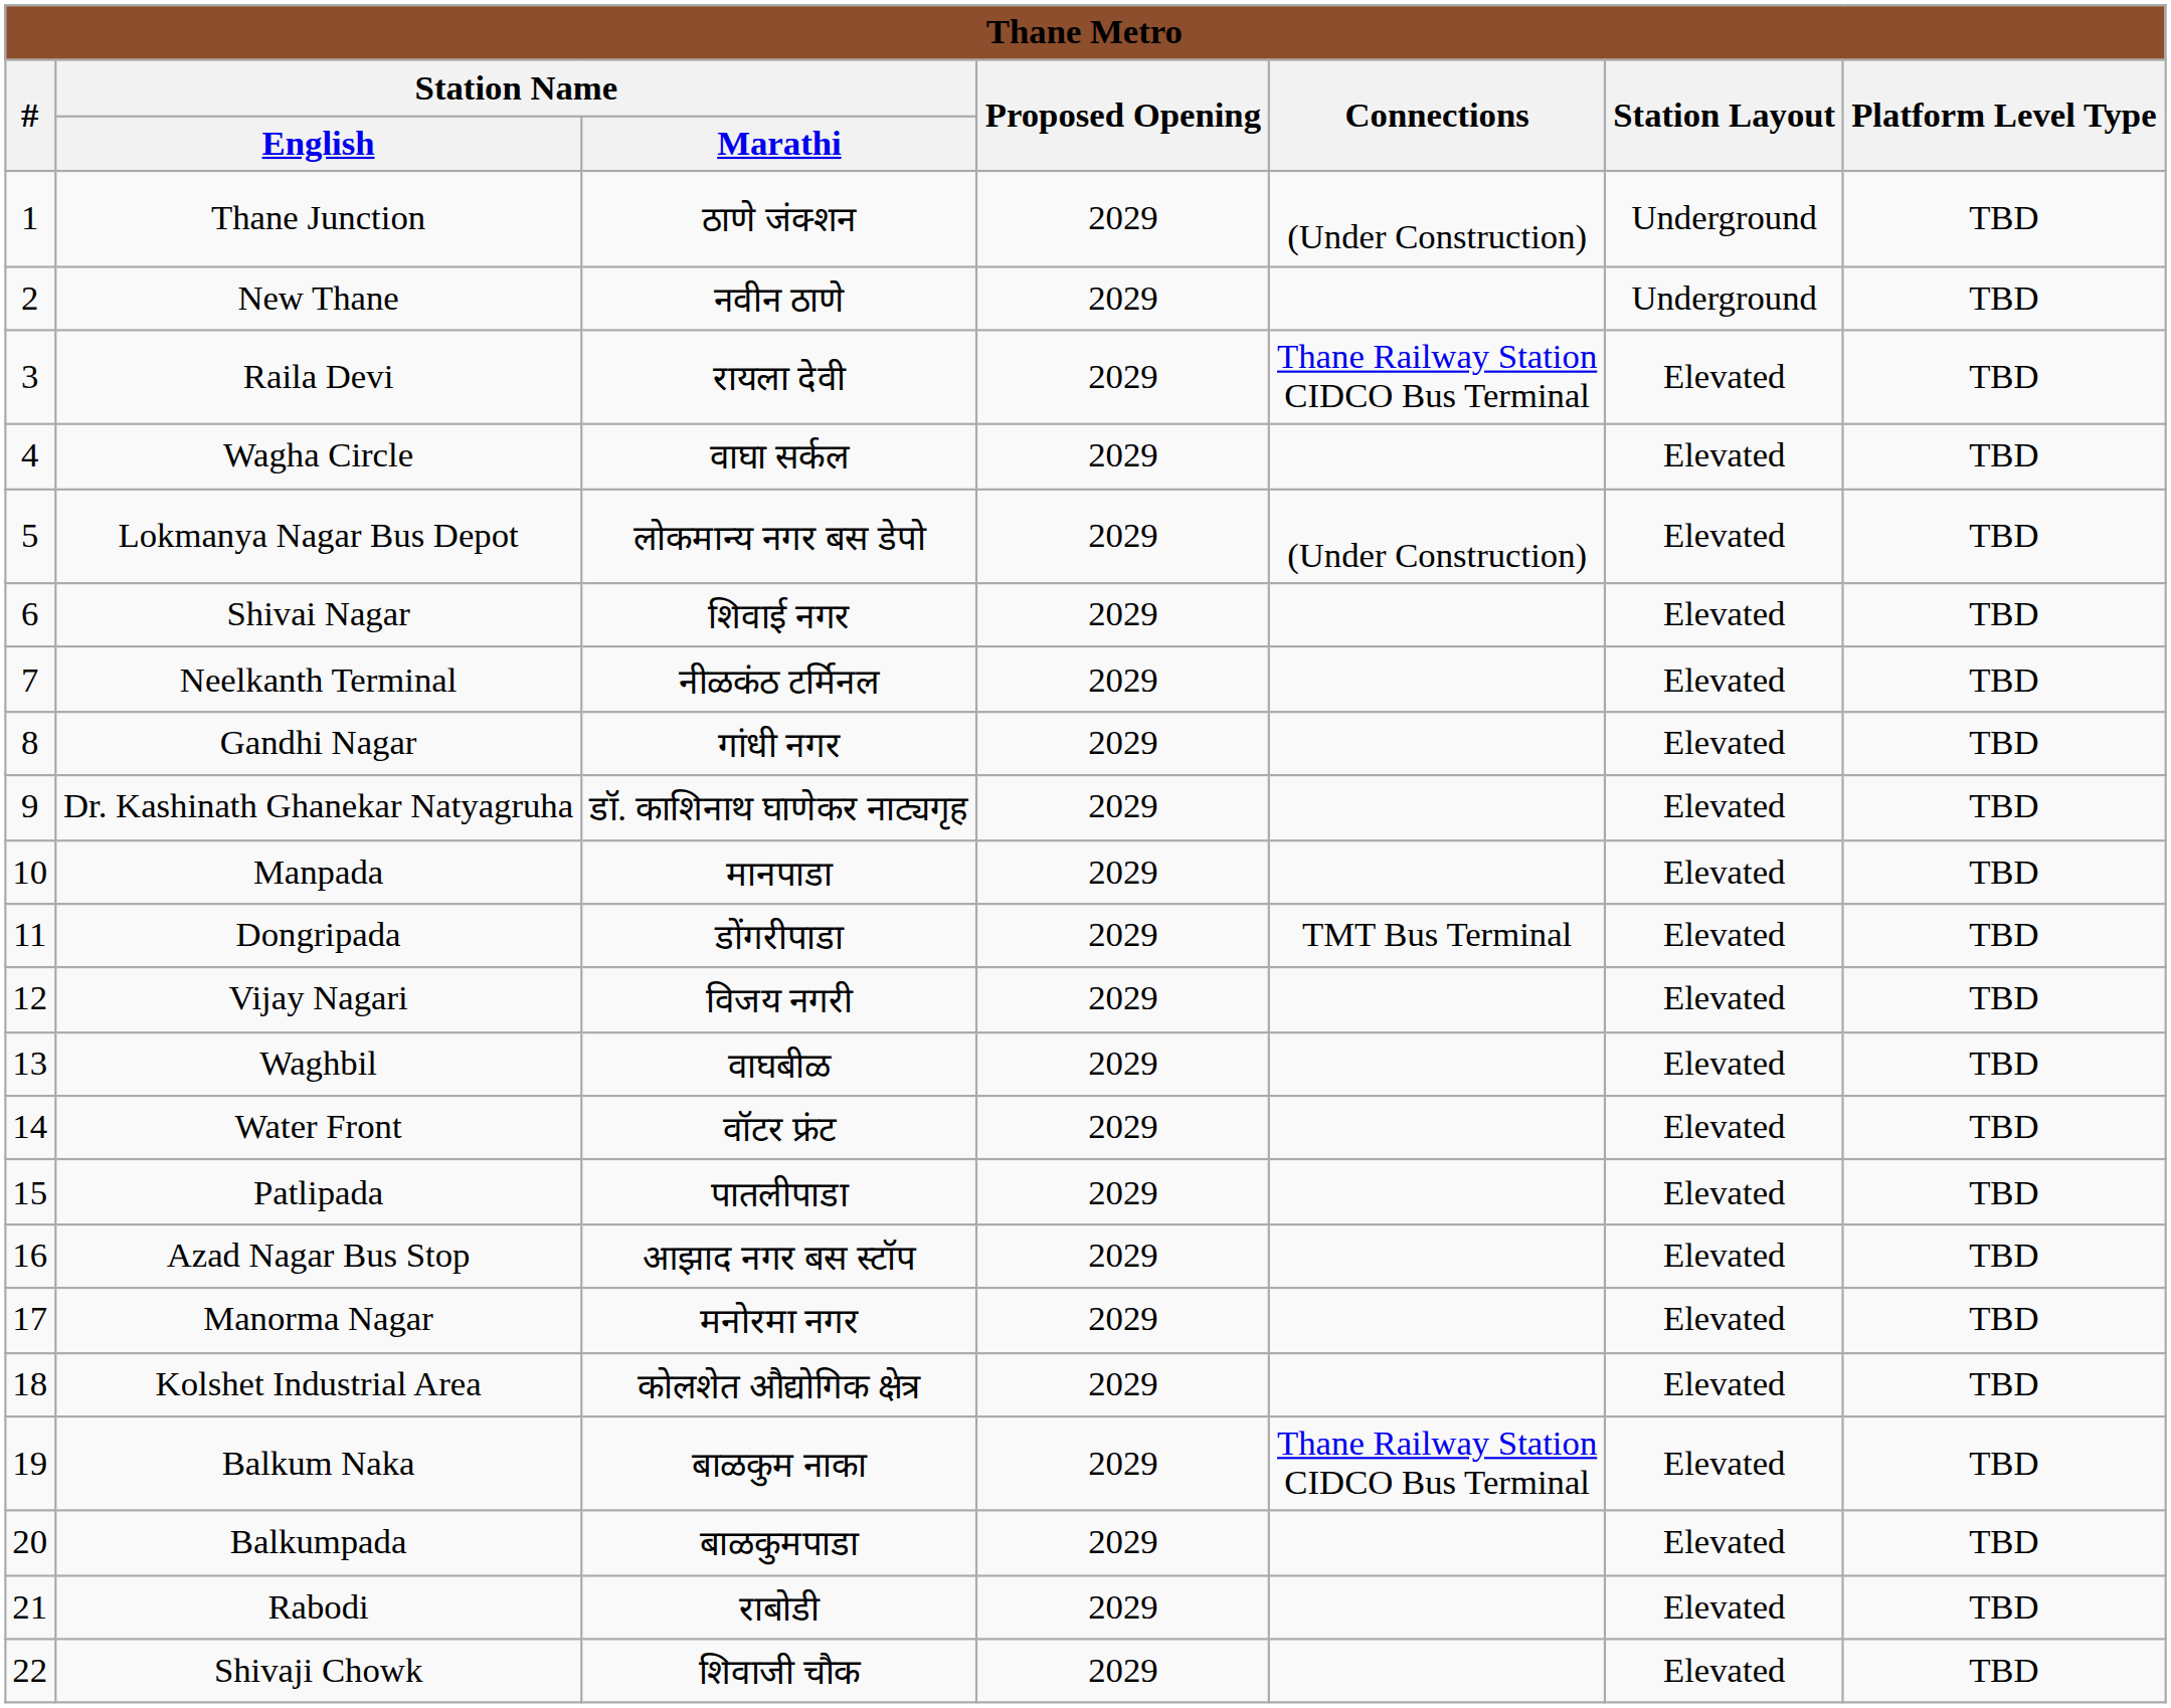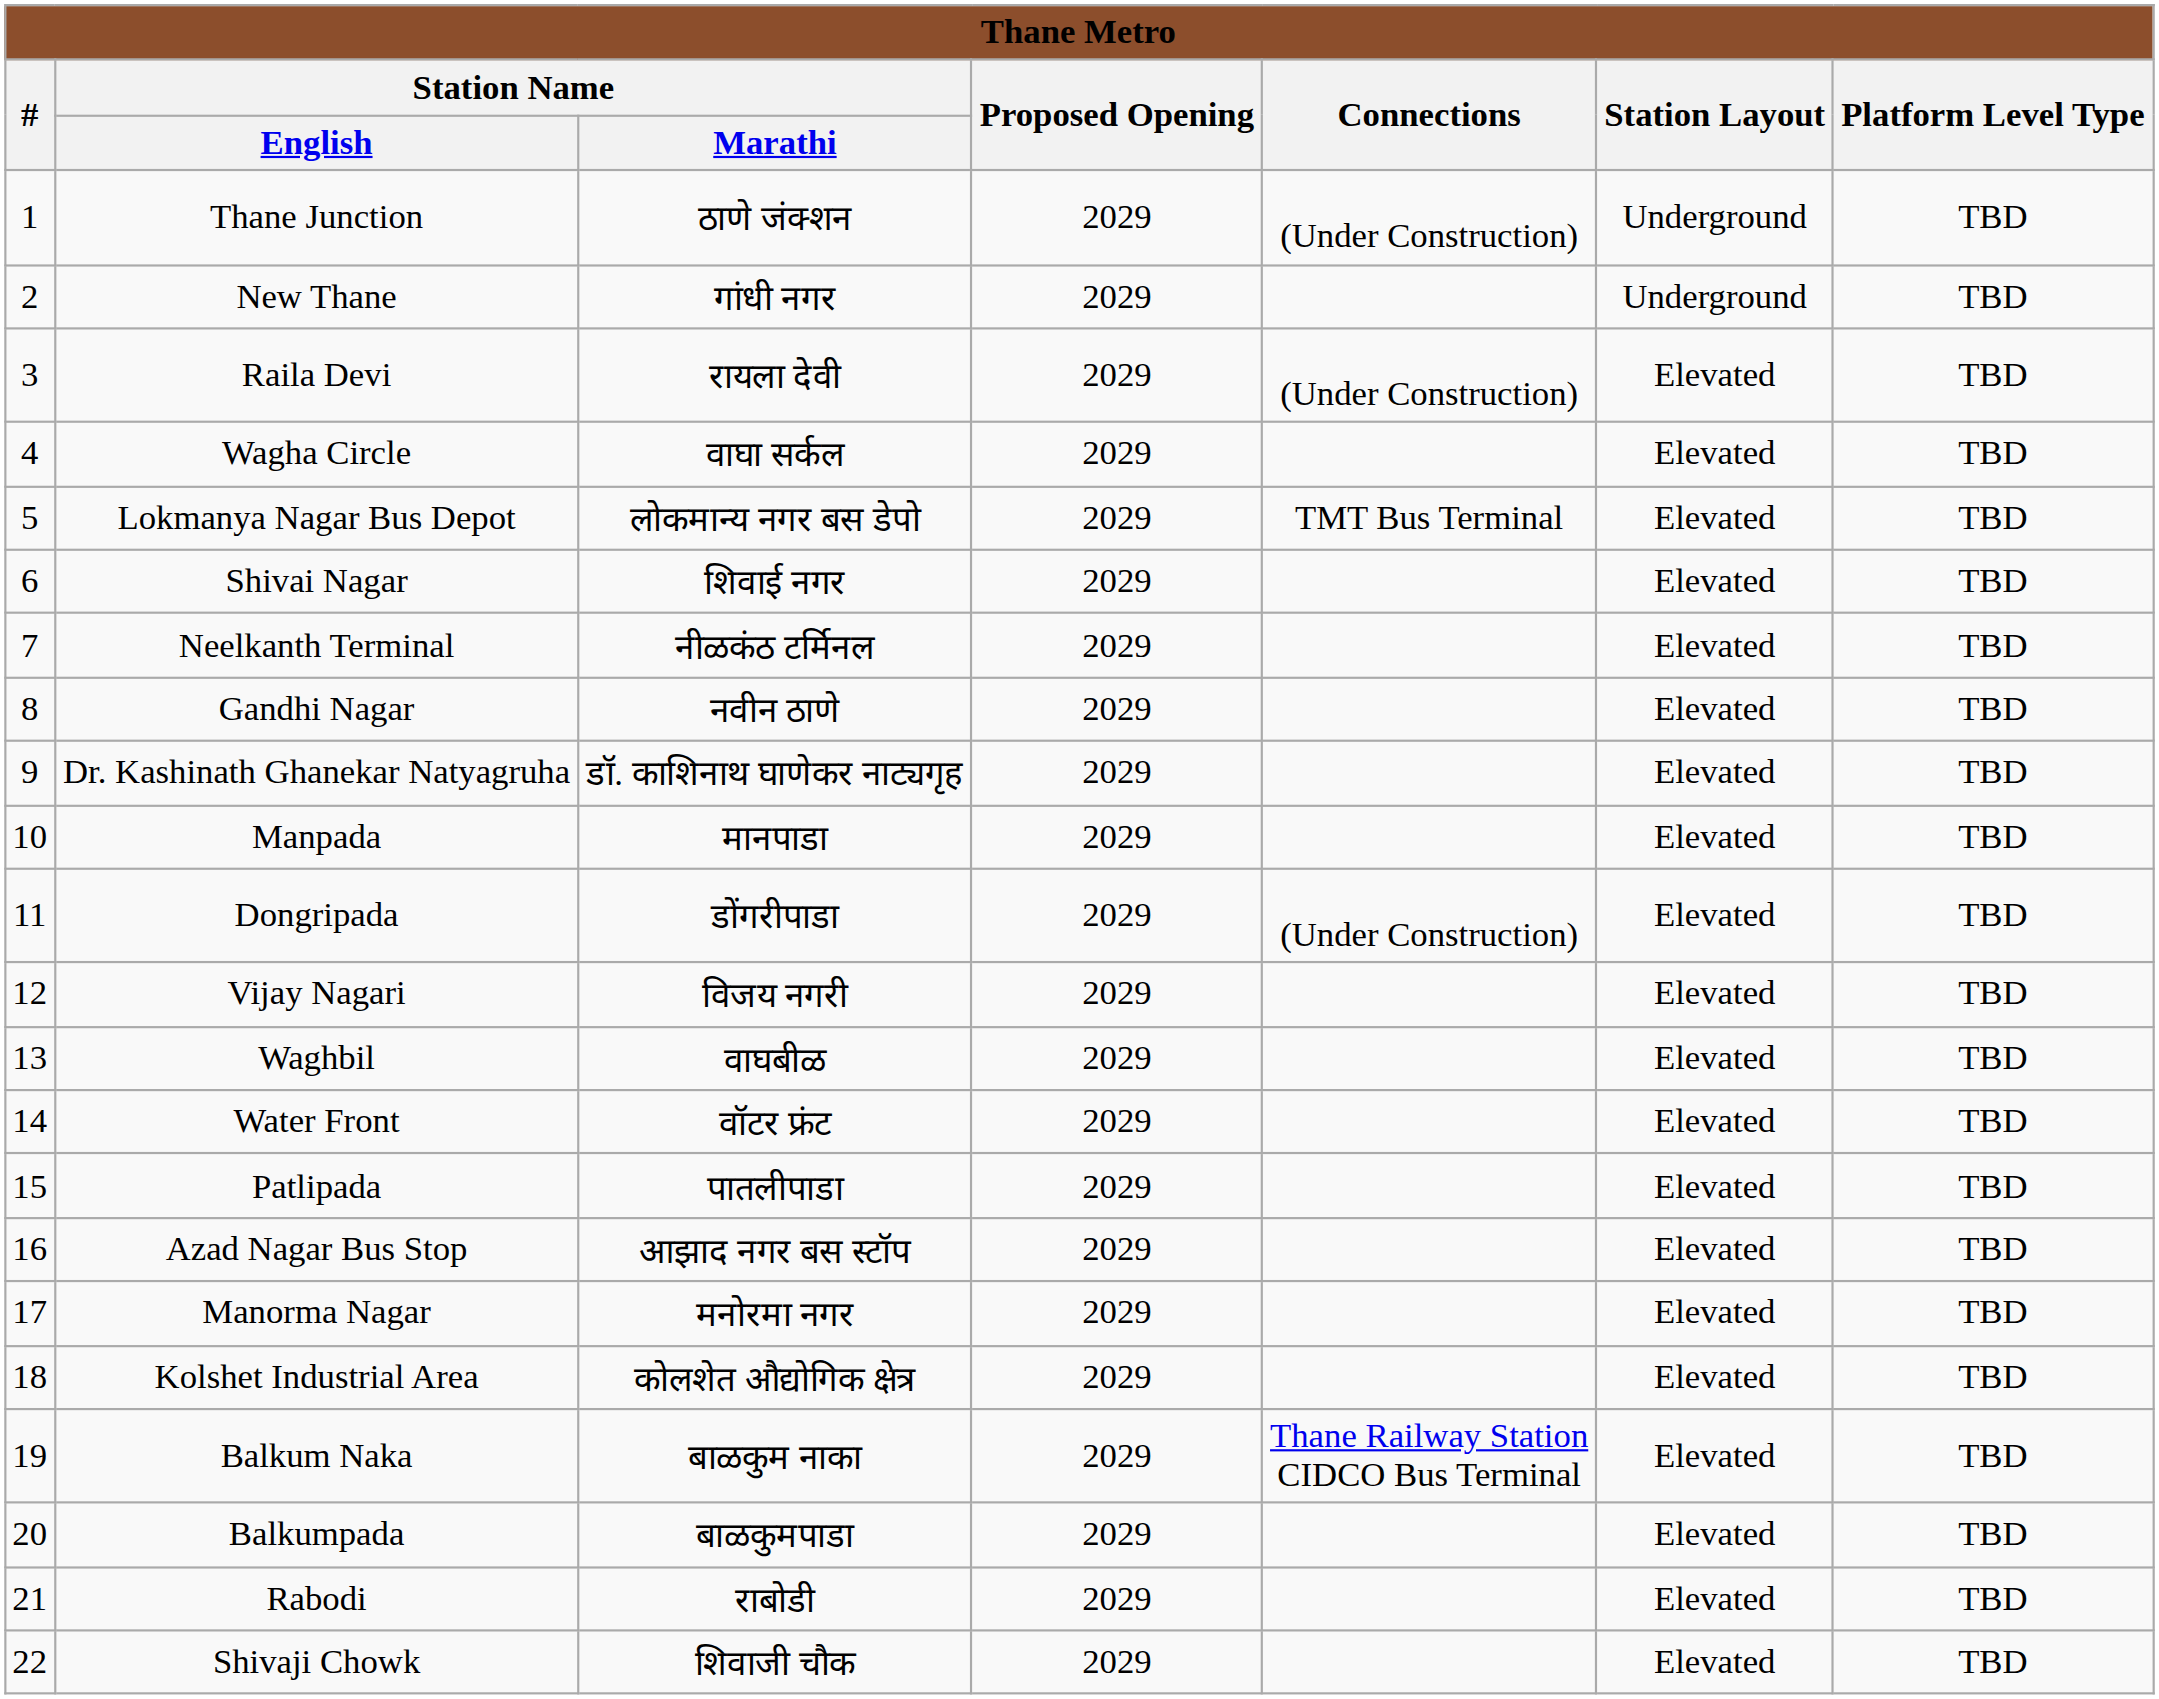New Thane | Station Name / Marathi: नवीन ठाणे -> गांधी नगर
Raila Devi | Connections: Thane Railway Station CIDCO Bus Terminal -> (Under Construction)
Lokmanya Nagar Bus Depot | Connections: (Under Construction) -> TMT Bus Terminal
Gandhi Nagar | Station Name / Marathi: गांधी नगर -> नवीन ठाणे
Dongripada | Connections: TMT Bus Terminal -> (Under Construction)
